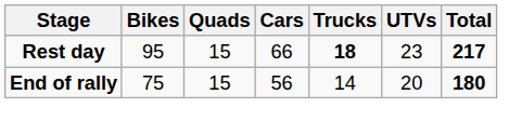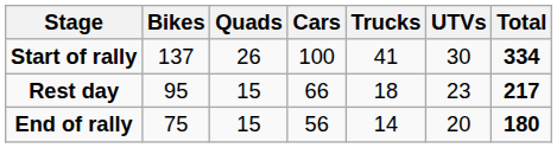+ row: Start of rally | 137 | 26 | 100 | 41 | 30 | 334
Rest day | Trucks: bold -> normal
